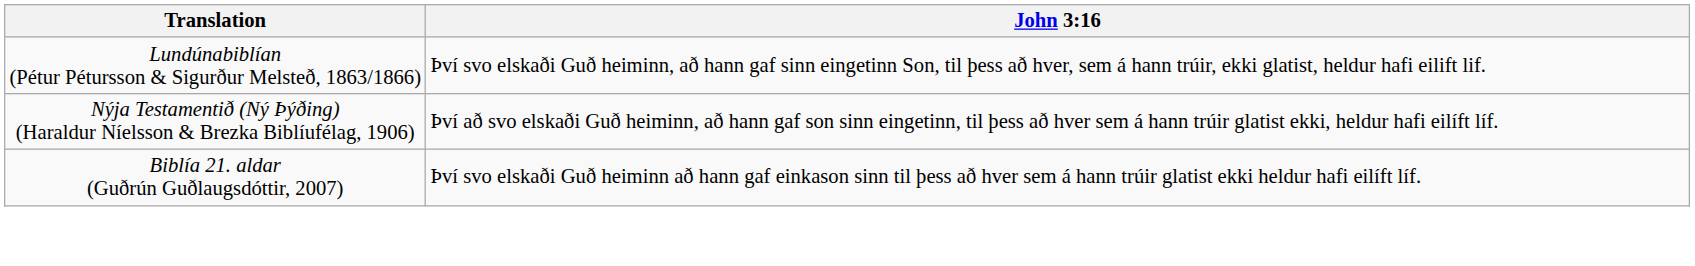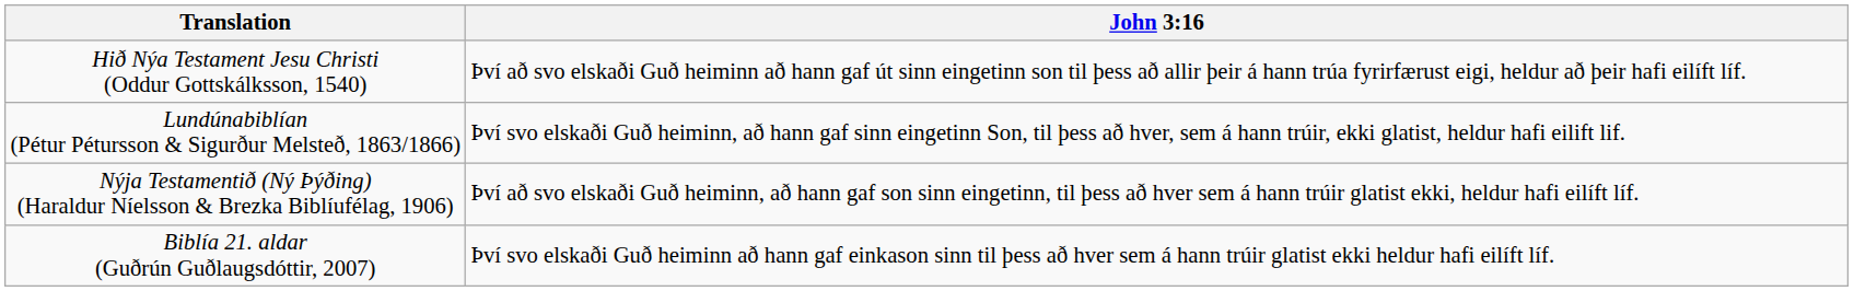+ row: Hið Nýa Testament Jesu Christi (Oddur Gottskálksson, 1540) | Því að svo elskaði Guð heiminn að hann gaf út sinn eingetinn son til þess að allir þeir á hann trúa fyrirfærust eigi, heldur að þeir hafi eilíft líf.
